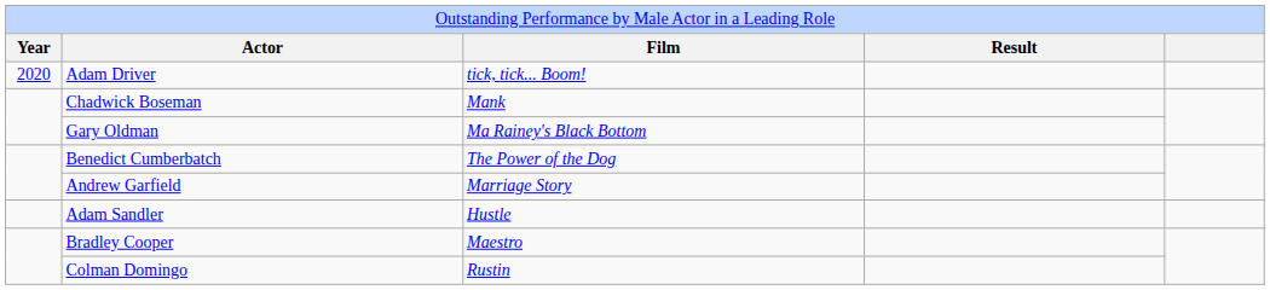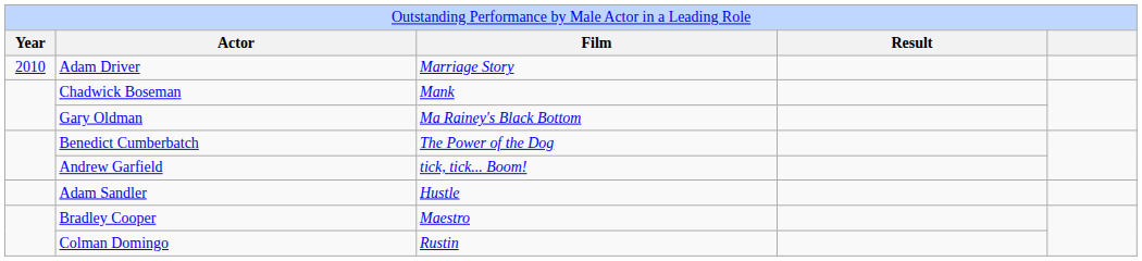Adam Driver | column 1: 2020 -> 2010
Adam Driver | column 3: tick, tick... Boom! -> Marriage Story
Andrew Garfield | column 3: Marriage Story -> tick, tick... Boom!
